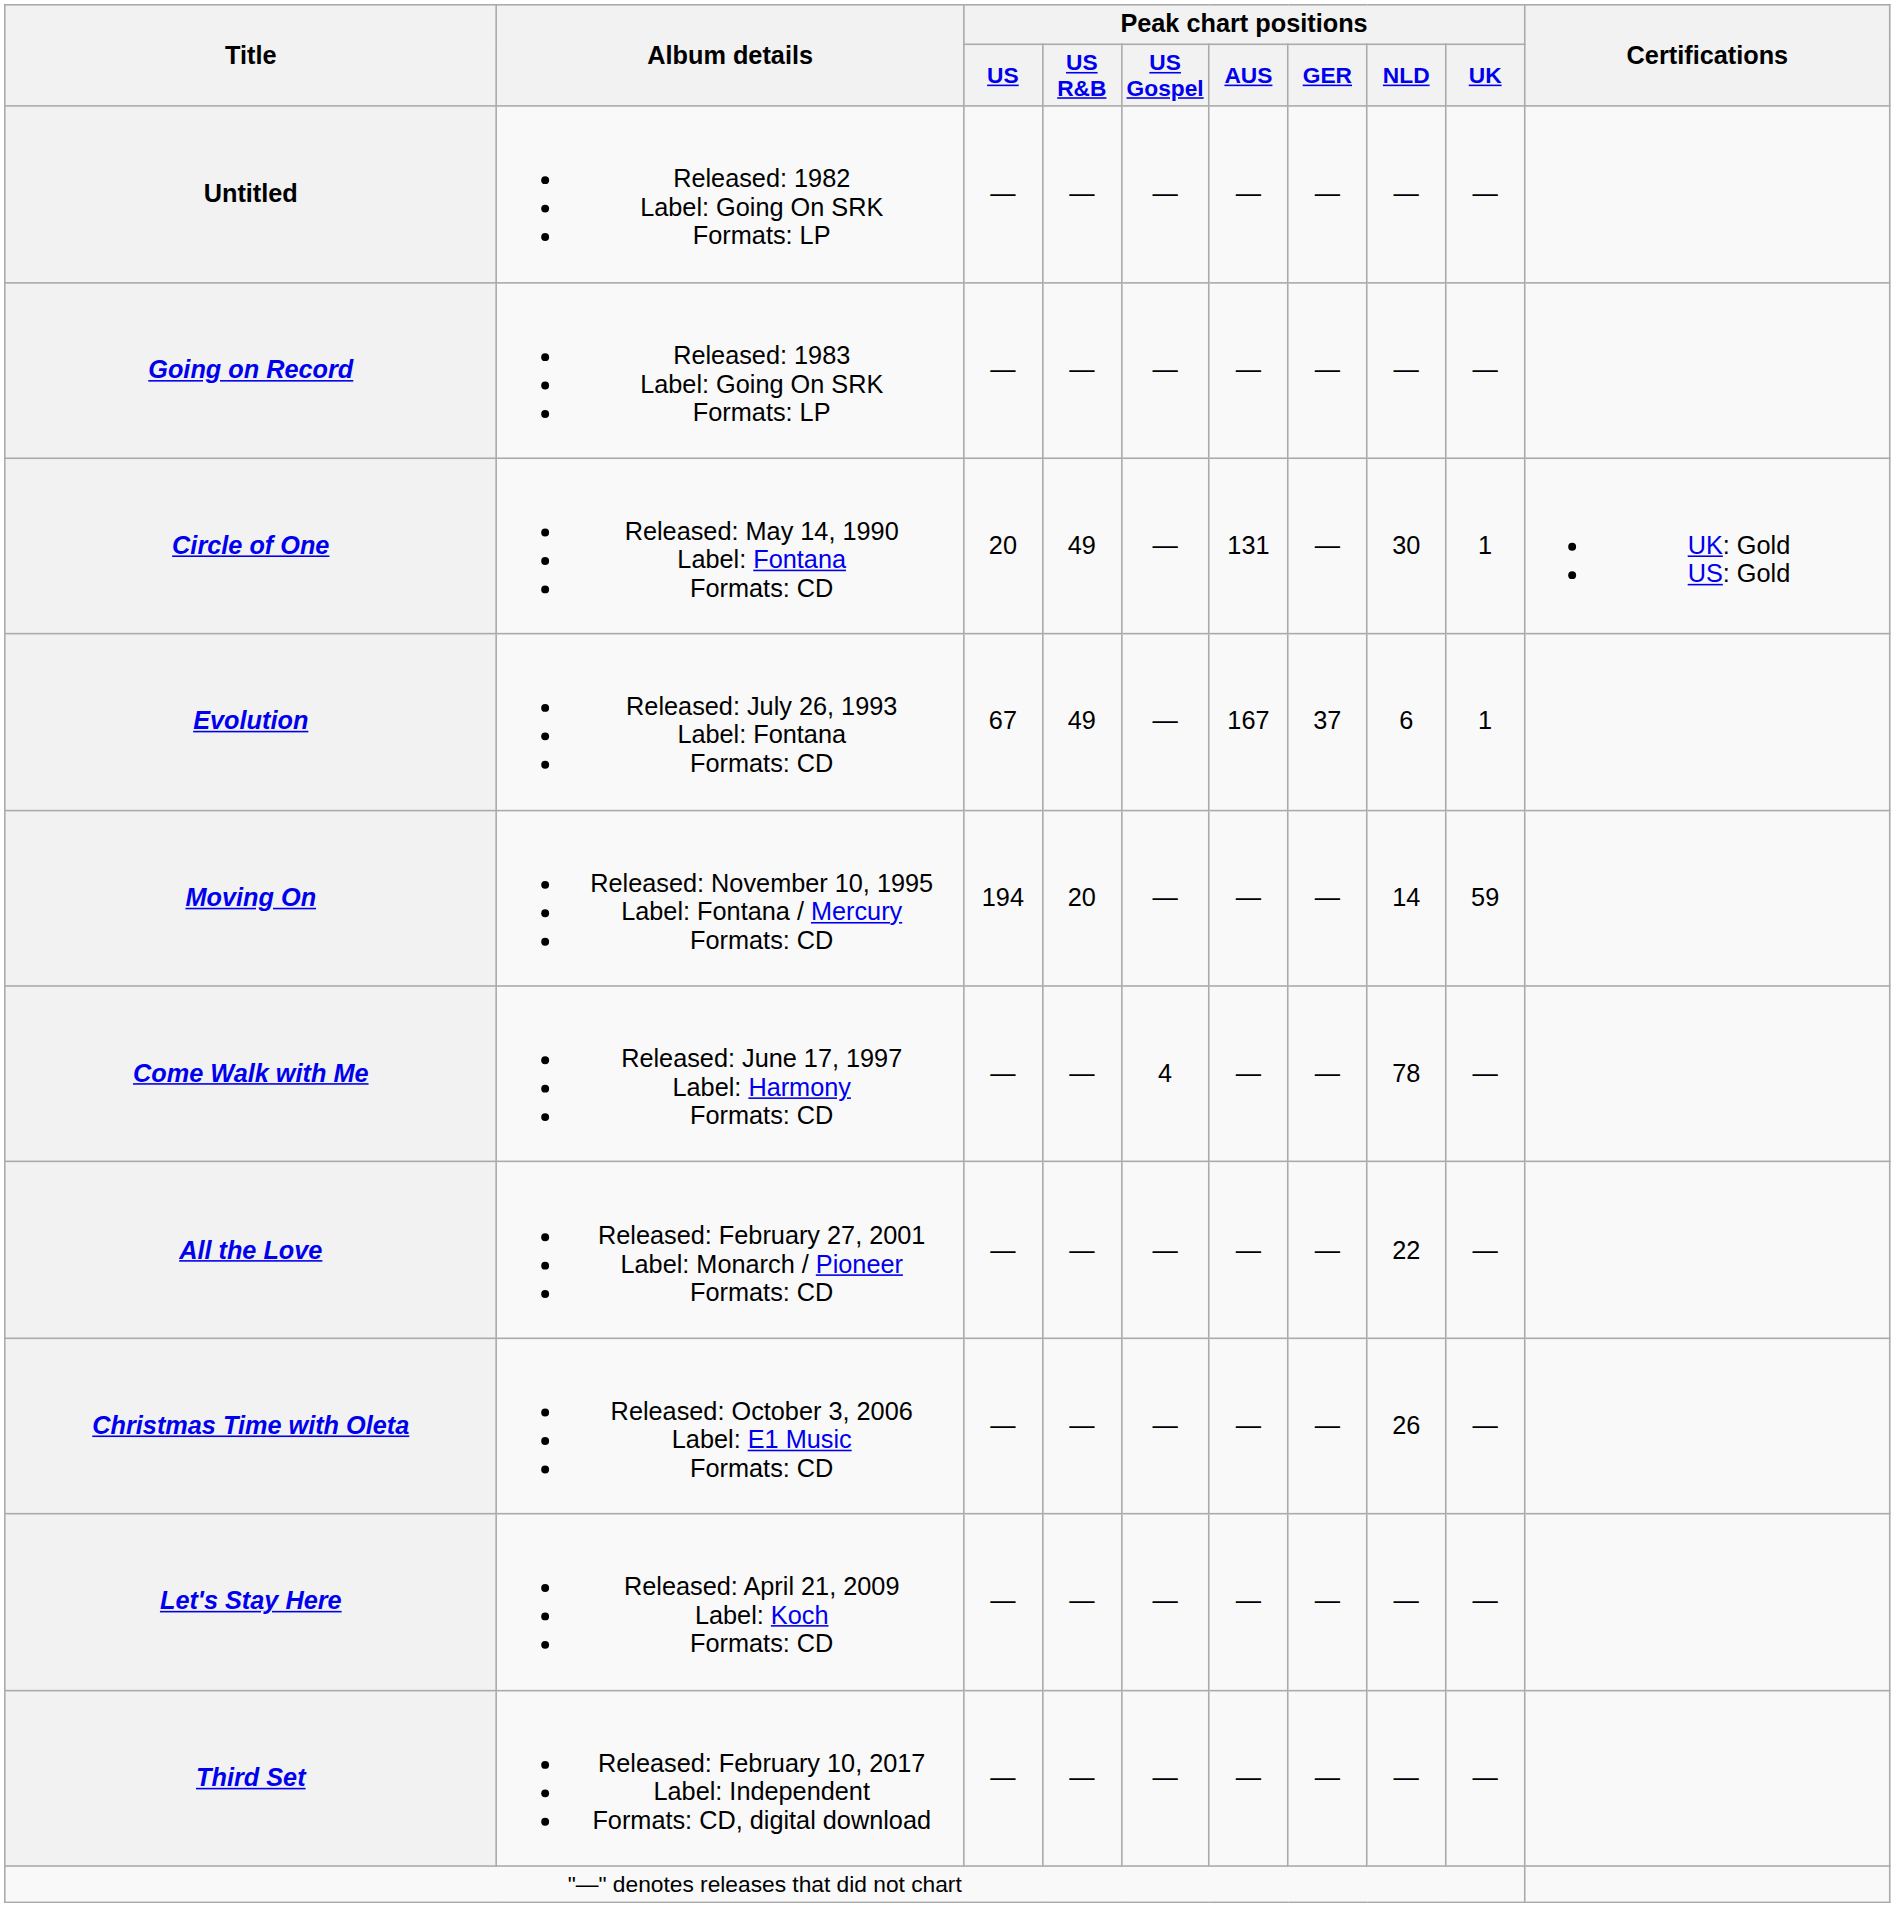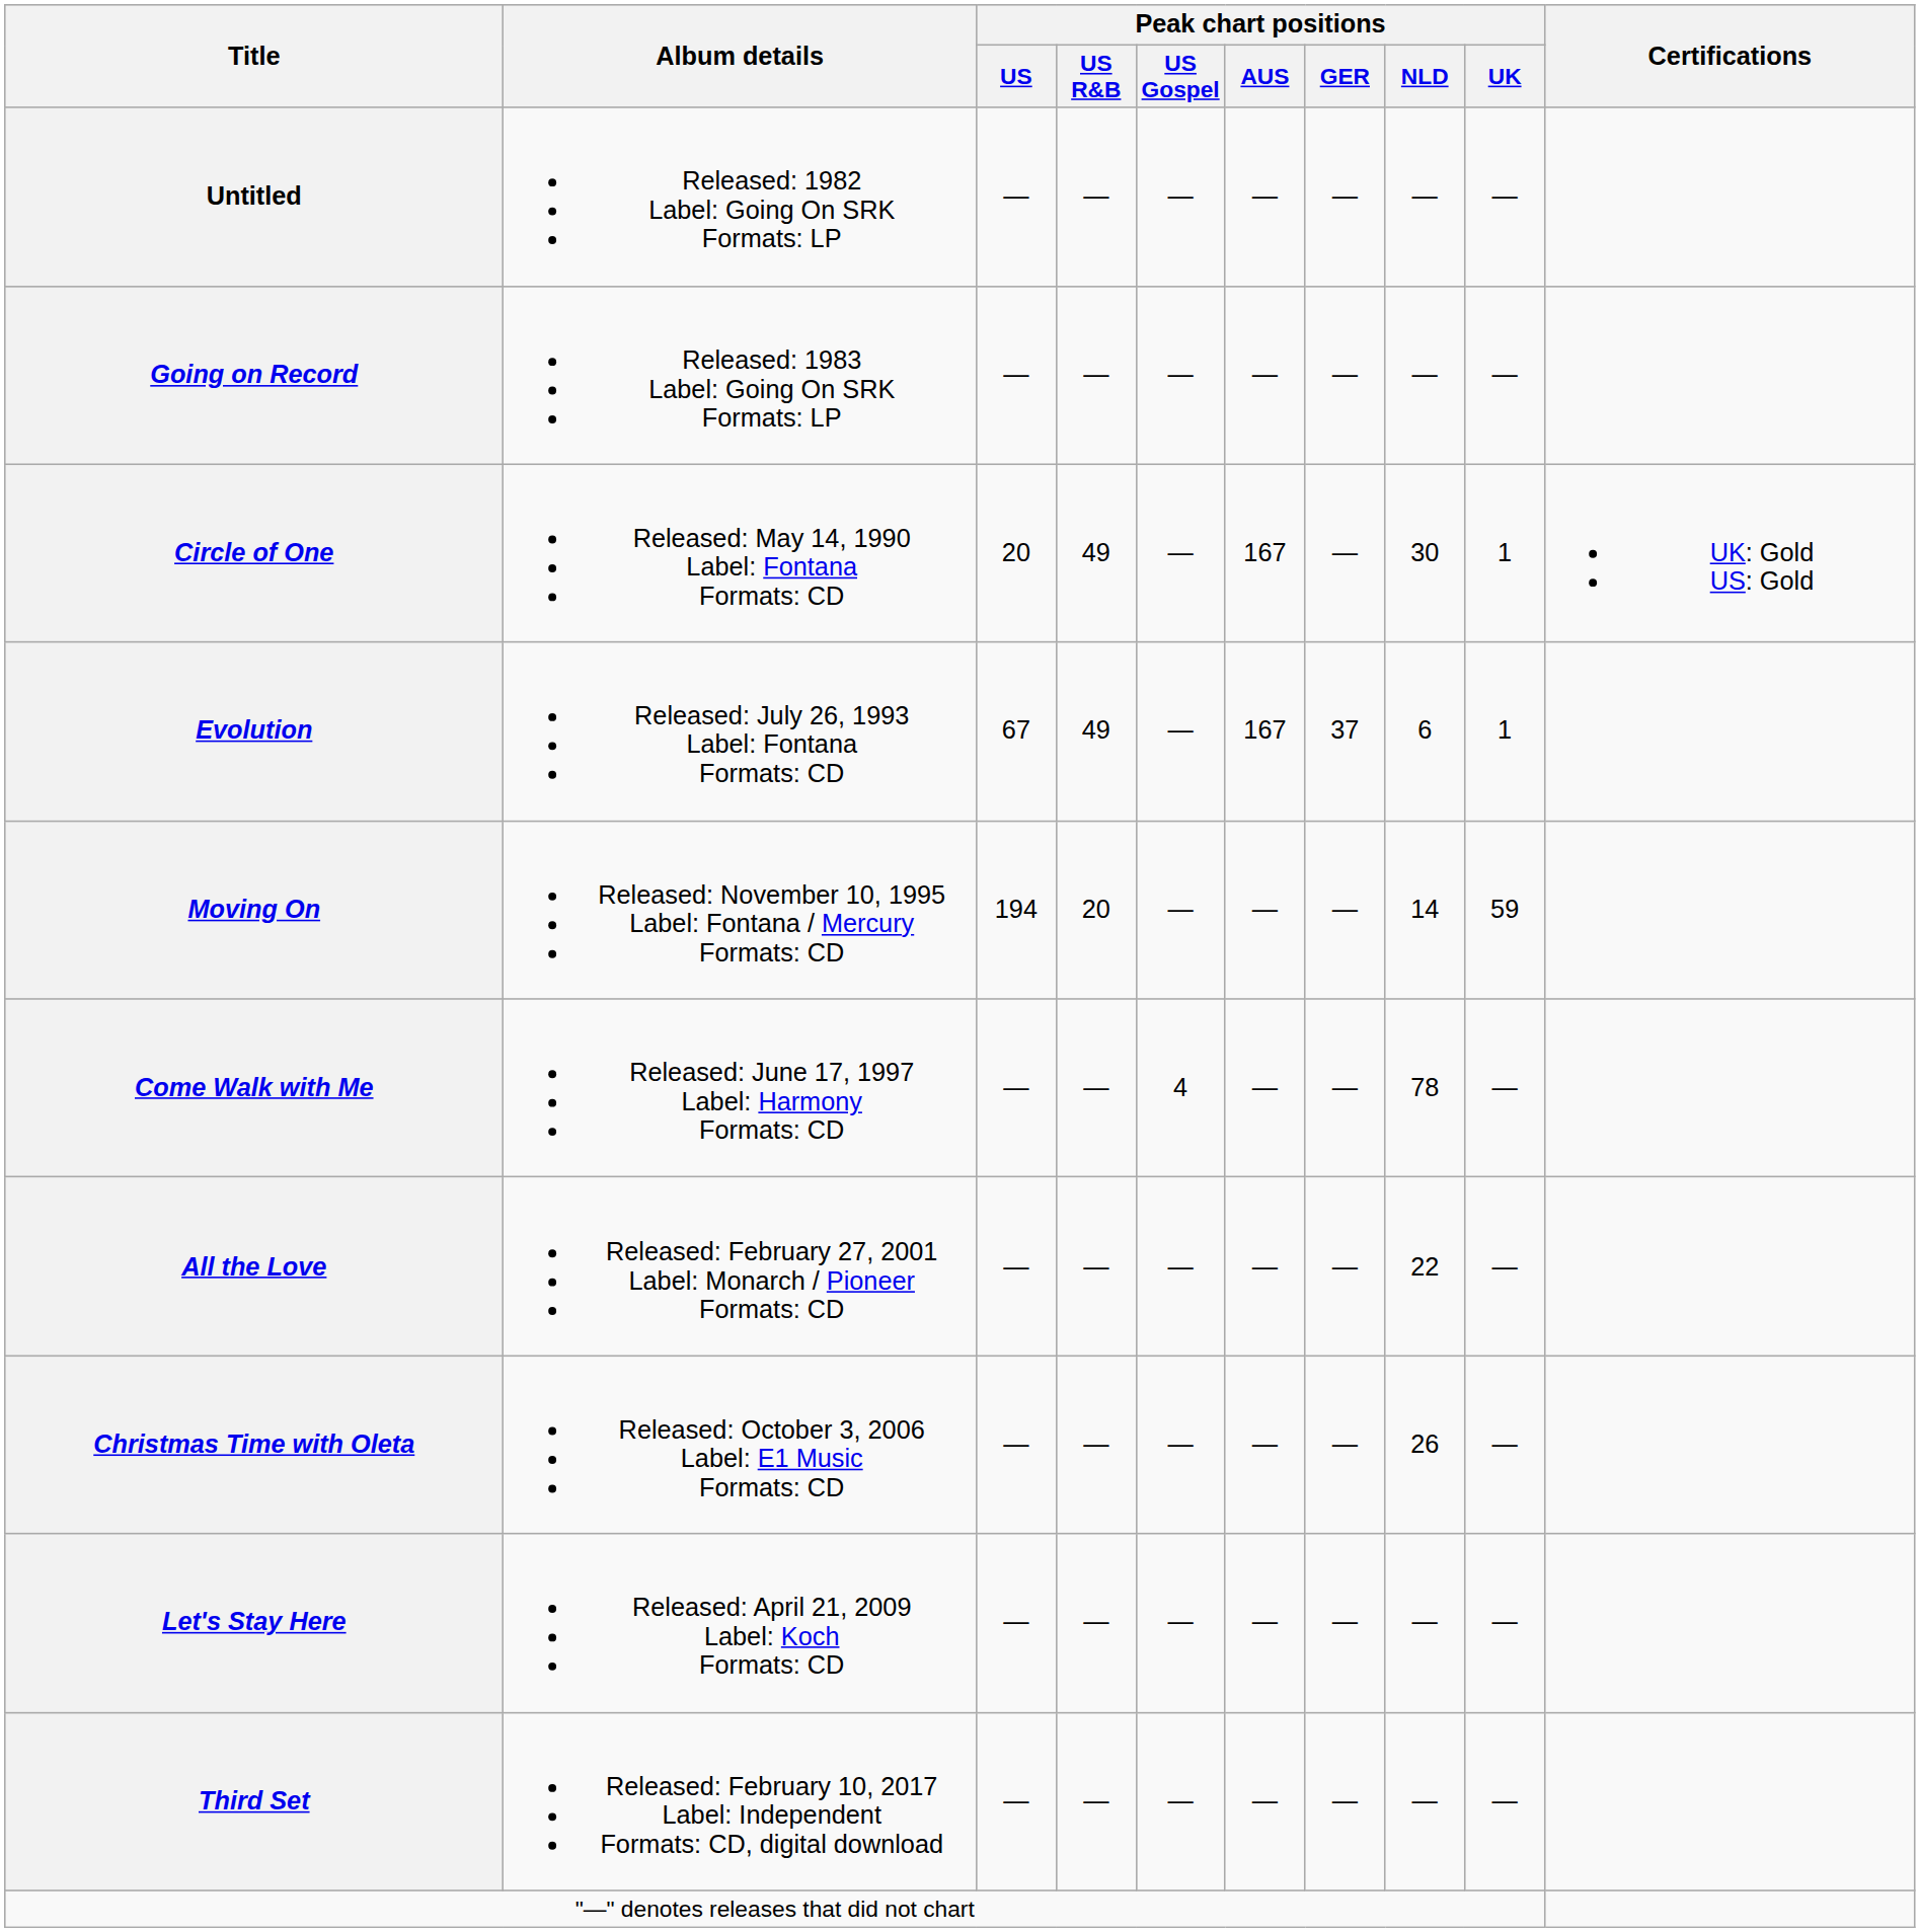Circle of One | Peak chart positions / AUS: 131 -> 167
